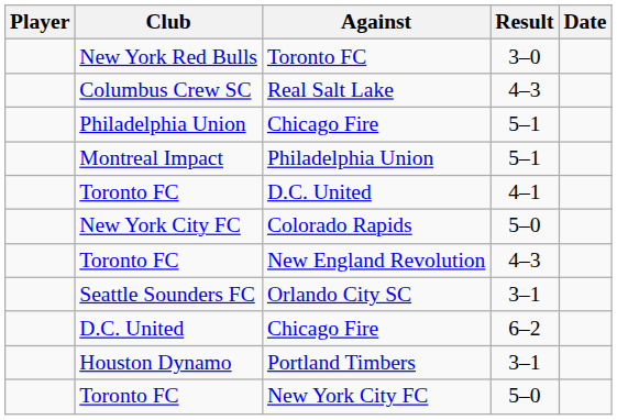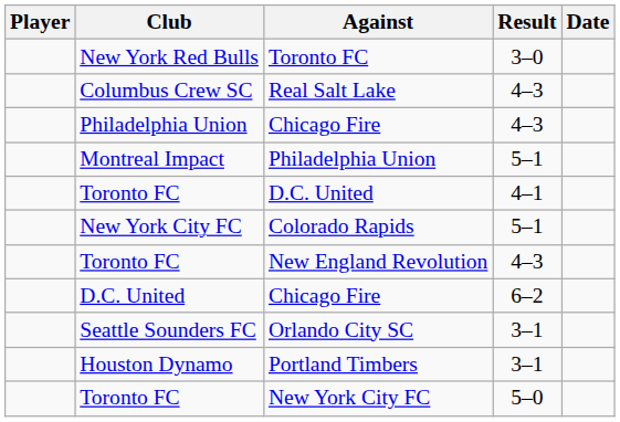Philadelphia Union / Chicago Fire | Result: 5–1 -> 4–3
Colorado Rapids | Result: 5–0 -> 5–1
rows swapped: Orlando City SC <-> D.C. United / Chicago Fire
